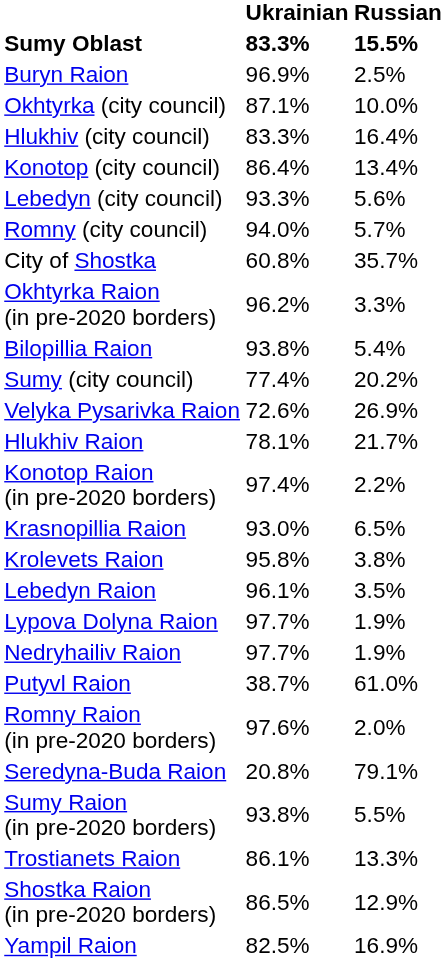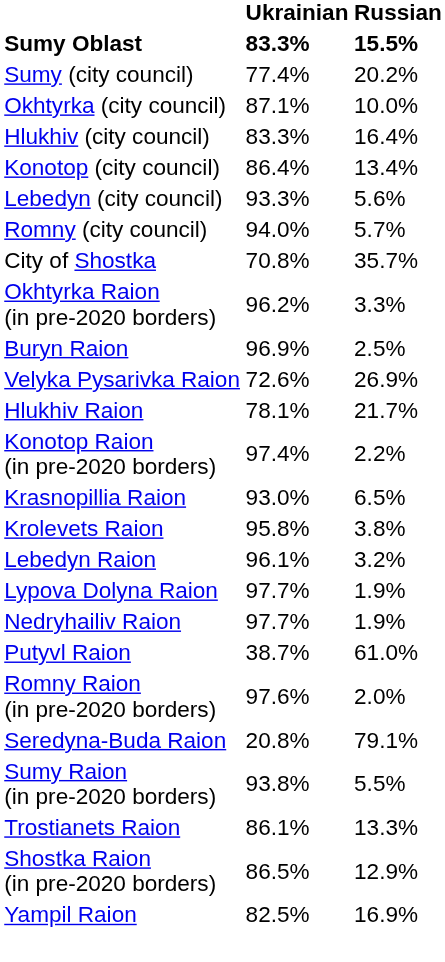rows swapped: Sumy (city council) <-> Buryn Raion
City of Shostka | Ukrainian: 60.8% -> 70.8%
- row: Bilopillia Raion | 93.8% | 5.4%
Lebedyn Raion | Russian: 3.5% -> 3.2%
